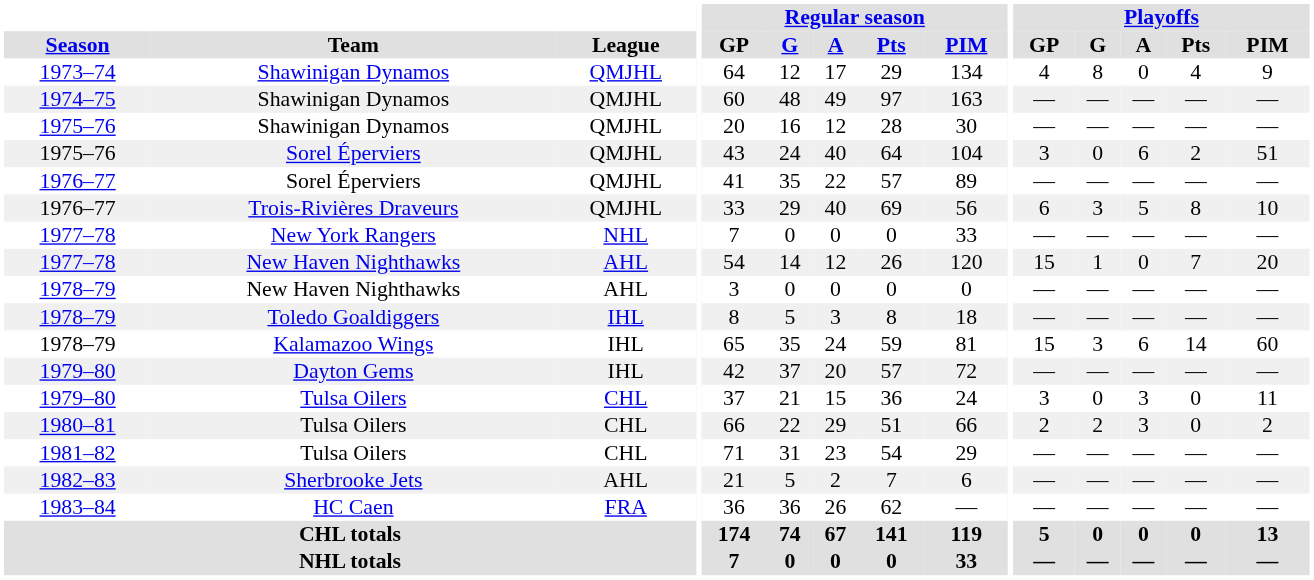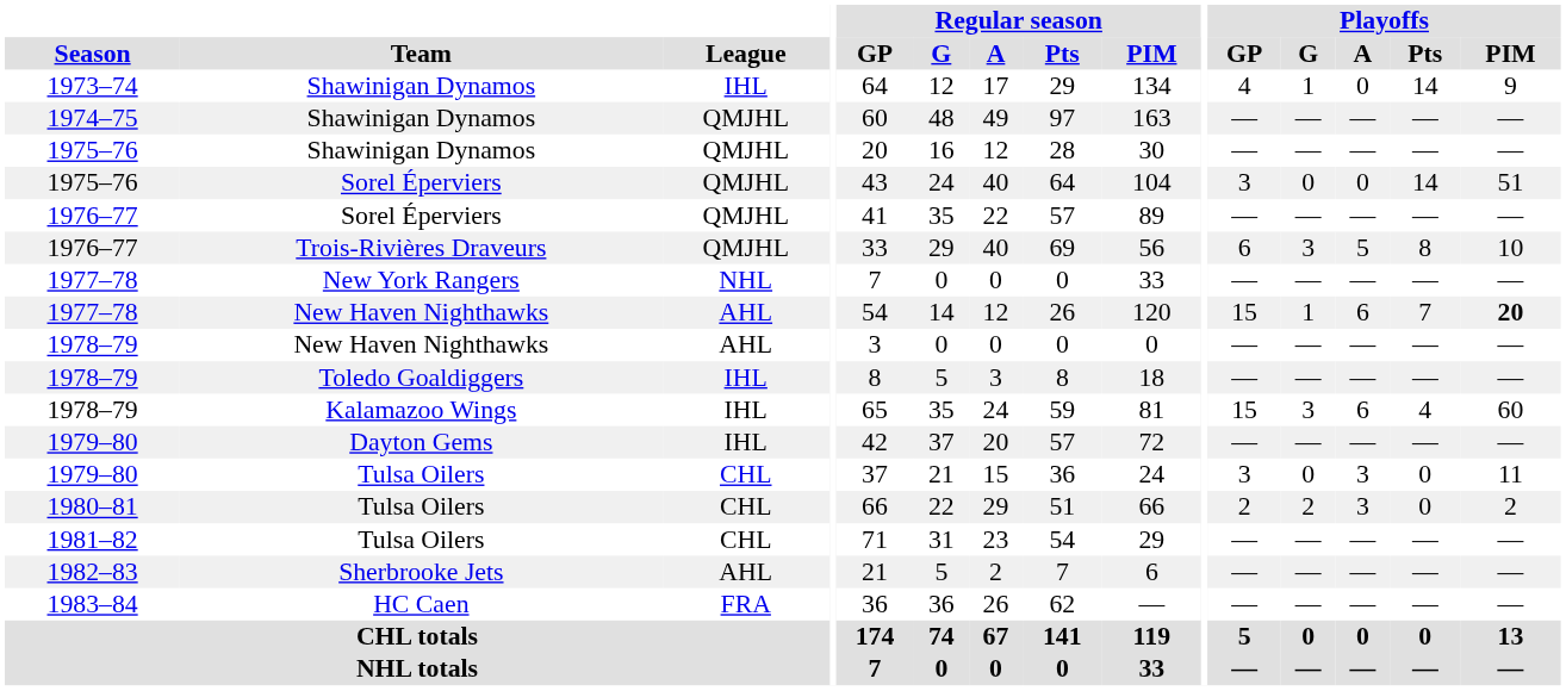1973–74 | League: QMJHL -> IHL
1973–74 | Playoffs / G: 8 -> 1
1973–74 | Playoffs / Pts: 4 -> 14
1975–76 / Sorel Éperviers | Playoffs / A: 6 -> 0
1975–76 / Sorel Éperviers | Playoffs / Pts: 2 -> 14
1977–78 / New Haven Nighthawks | Playoffs / A: 0 -> 6
1977–78 / New Haven Nighthawks | Playoffs / PIM: normal -> bold
1978–79 / Kalamazoo Wings | Playoffs / Pts: 14 -> 4
